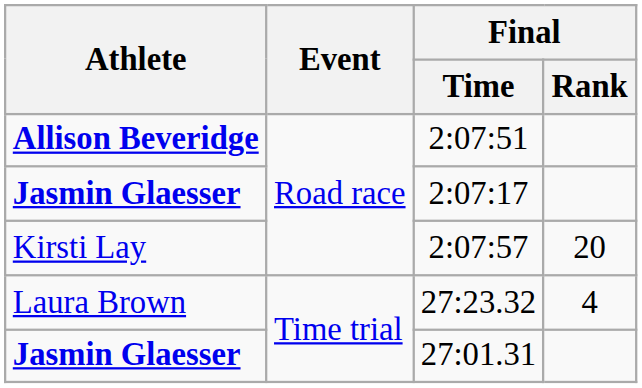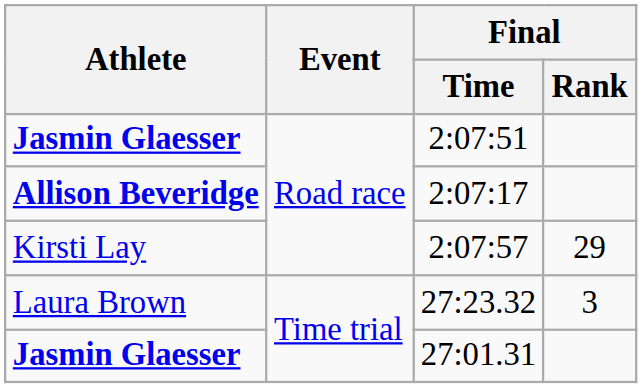2:07:51 | Athlete: Allison Beveridge -> Jasmin Glaesser
2:07:17 | Athlete: Jasmin Glaesser -> Allison Beveridge
2:07:57 | Final / Rank: 20 -> 29
27:23.32 | Final / Rank: 4 -> 3
